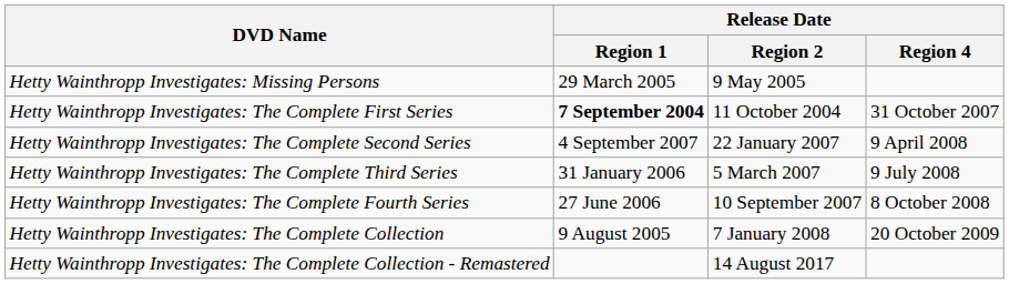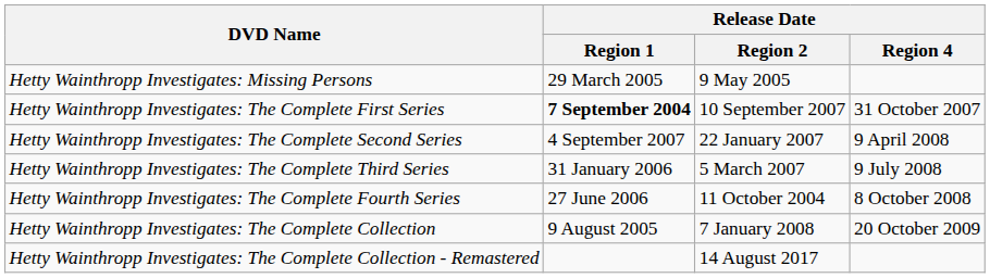Hetty Wainthropp Investigates: The Complete First Series | Release Date / Region 2: 11 October 2004 -> 10 September 2007
Hetty Wainthropp Investigates: The Complete Fourth Series | Release Date / Region 2: 10 September 2007 -> 11 October 2004
